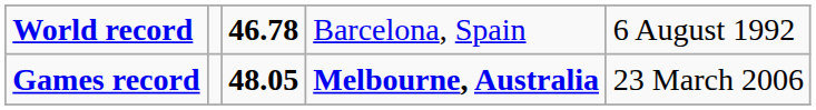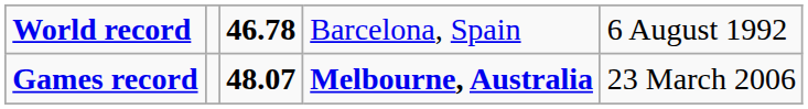Games record | column 3: 48.05 -> 48.07
